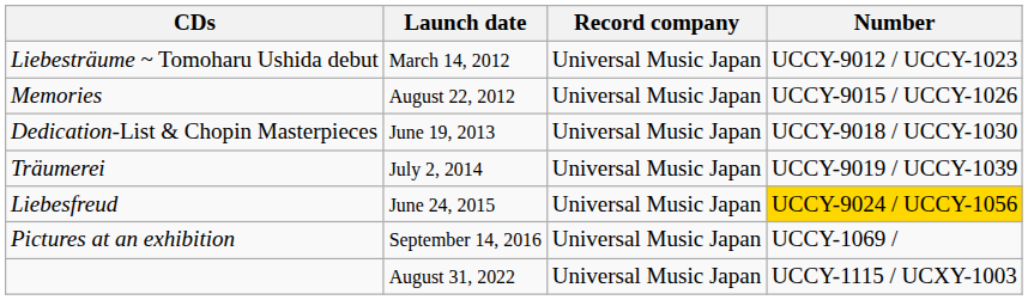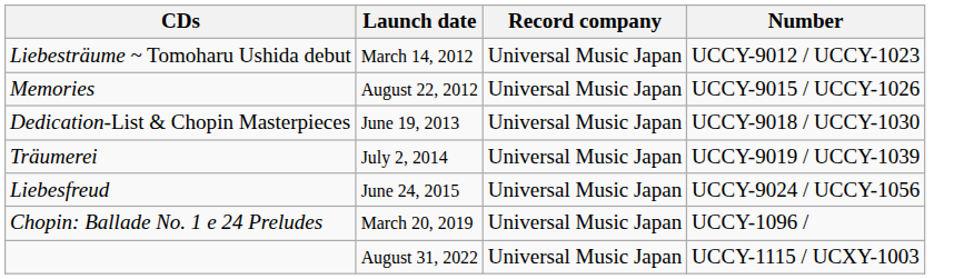Liebesfreud | Number: gold background -> no background
- row: Pictures at an exhibition | September 14, 2016 | Universal Music Japan | UCCY-1069 /
+ row: Chopin: Ballade No. 1 e 24 Preludes | March 20, 2019 | Universal Music Japan | UCCY-1096 /
